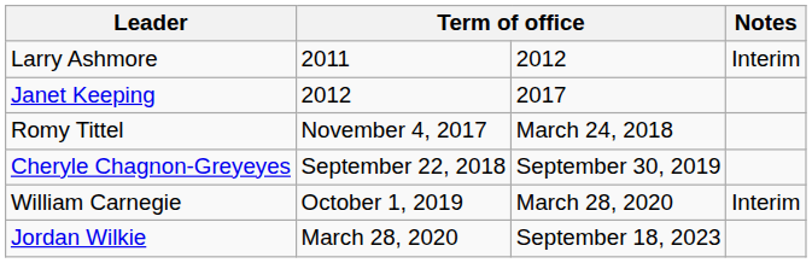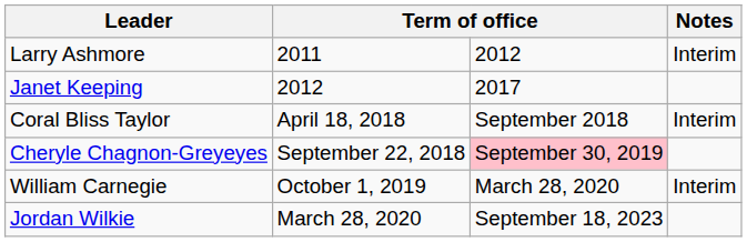- row: Romy Tittel | November 4, 2017 | March 24, 2018
+ row: Coral Bliss Taylor | April 18, 2018 | September 2018 | Interim
Cheryle Chagnon-Greyeyes | column 3: no background -> pink background
